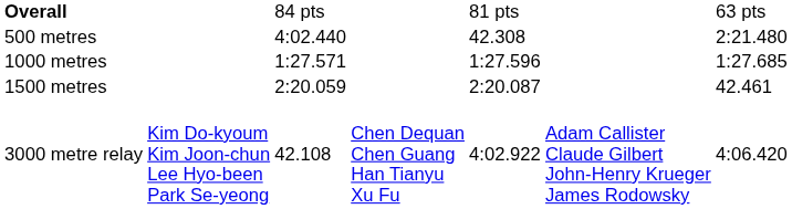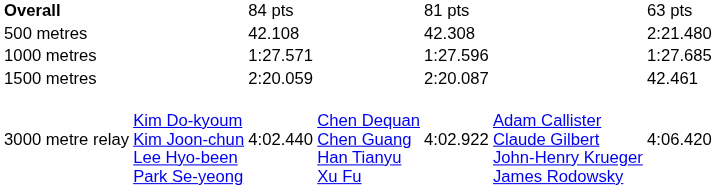500 metres | column 3: 4:02.440 -> 42.108
3000 metre relay | column 3: 42.108 -> 4:02.440
